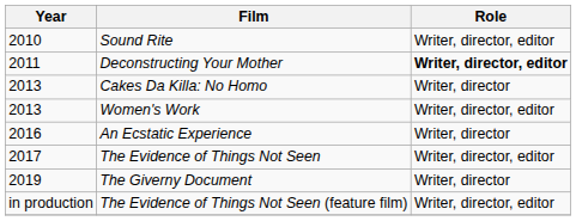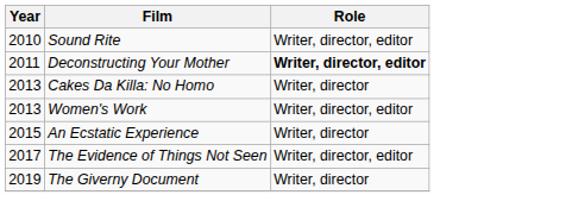An Ecstatic Experience | Year: 2016 -> 2015
- row: in production | The Evidence of Things Not Seen (feature film) | Writer, director, editor
